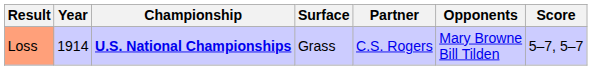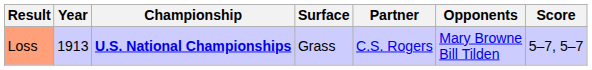Loss | Year: 1914 -> 1913
